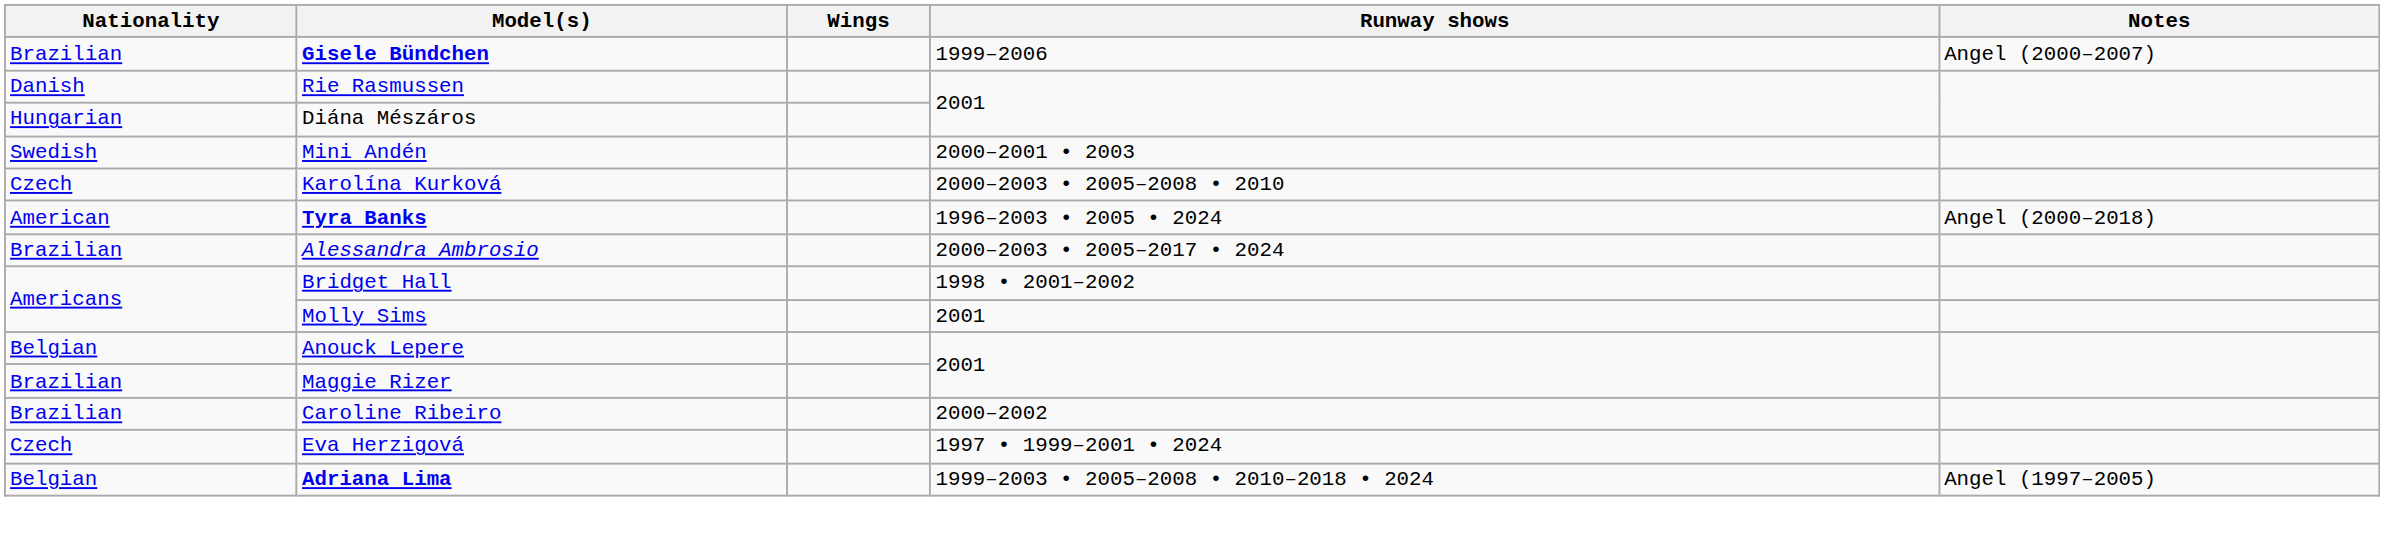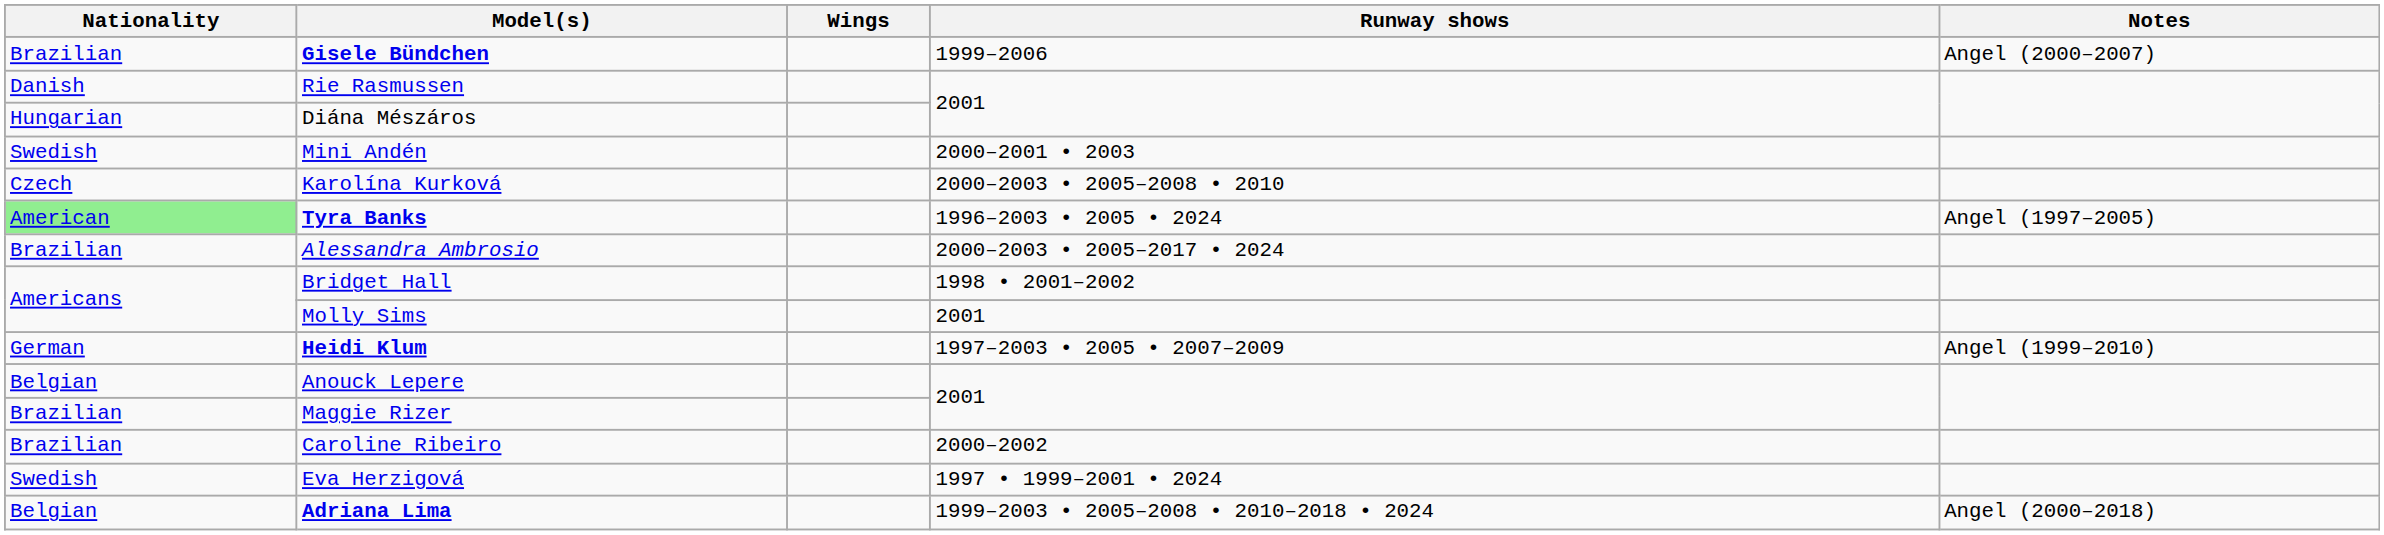Tyra Banks | Nationality: no background -> lightgreen background
Tyra Banks | Notes: Angel (2000–2018) -> Angel (1997–2005)
+ row: German | Heidi Klum | 1997–2003 • 2005 • 2007–2009 | Angel (1999–2010)
Eva Herzigová | Nationality: Czech -> Swedish
Adriana Lima | Notes: Angel (1997–2005) -> Angel (2000–2018)
